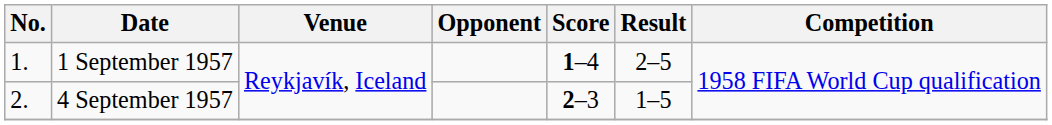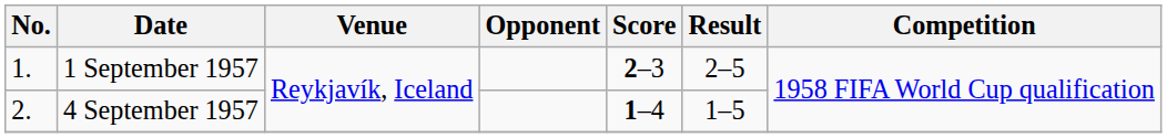1 September 1957 | Score: 1–4 -> 2–3
4 September 1957 | Score: 2–3 -> 1–4
